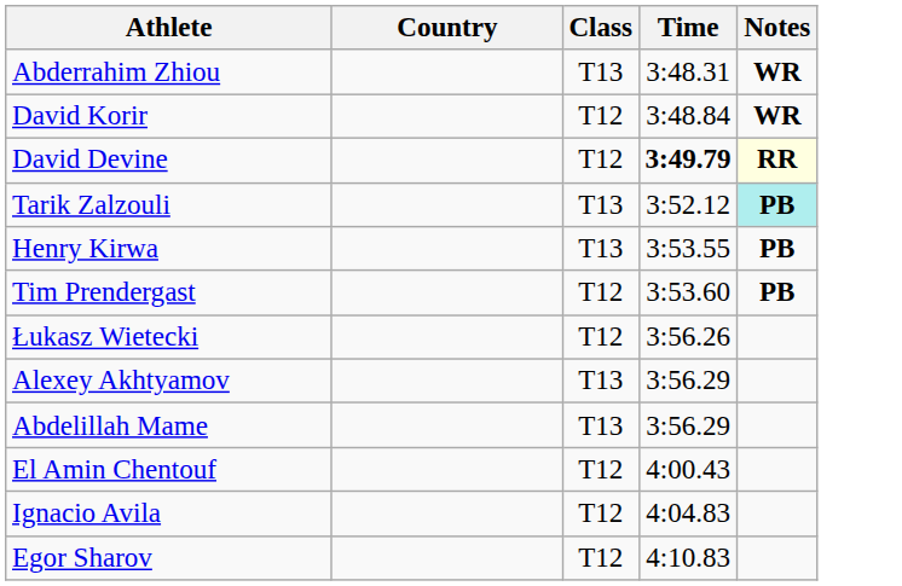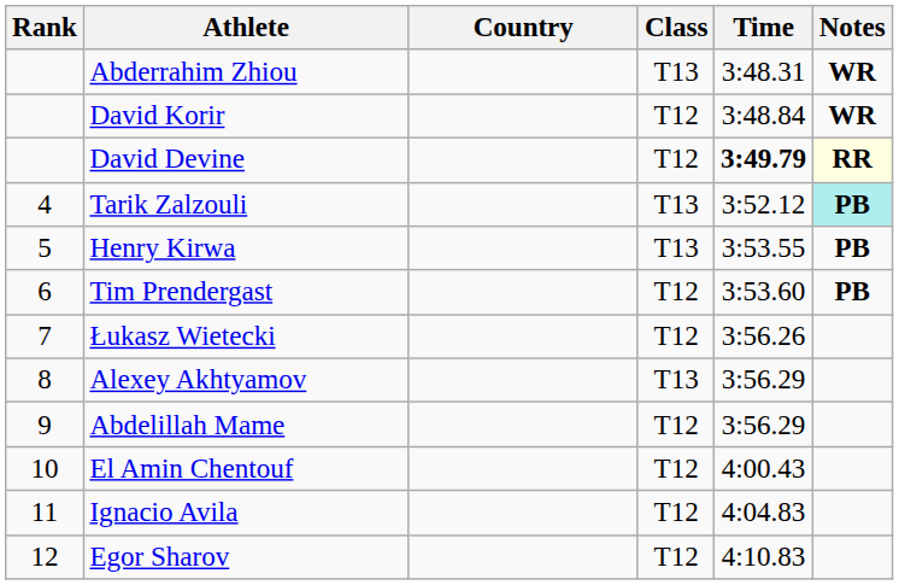+ column: Rank | 4 | 5 | 6 | 7 | 8 | 9 | 10 | 11 | 12
Abdelillah Mame | Class: T13 -> T12
